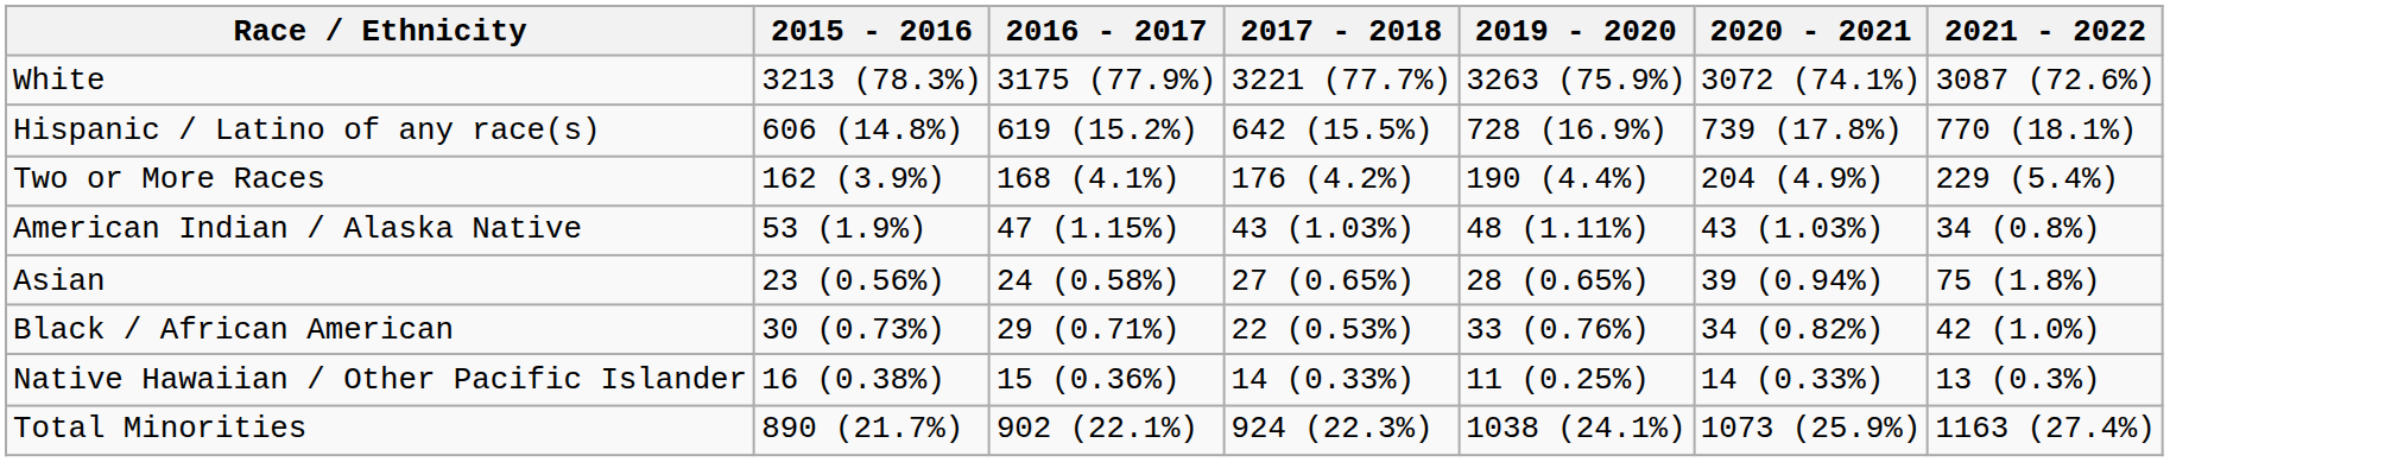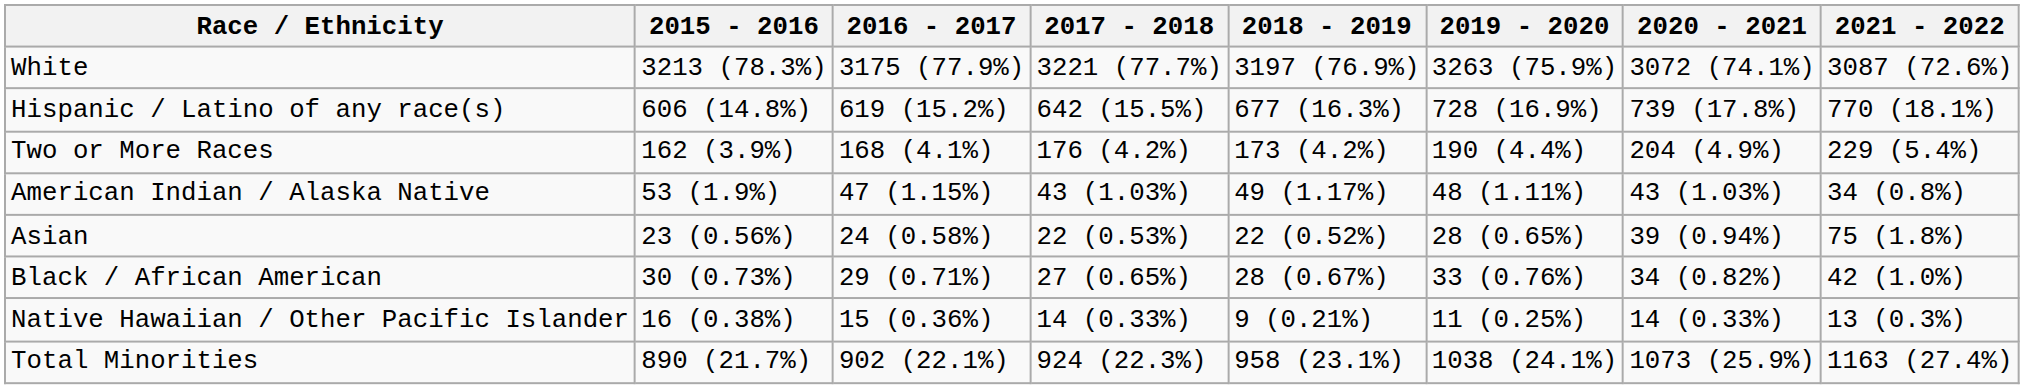+ column: 2018 - 2019 | 3197 (76.9%) | 677 (16.3%) | 173 (4.2%) | 49 (1.17%) | 22 (0.52%) | 28 (0.67%) | 9 (0.21%) | 958 (23.1%)
Asian | 2017 - 2018: 27 (0.65%) -> 22 (0.53%)
Black / African American | 2017 - 2018: 22 (0.53%) -> 27 (0.65%)
